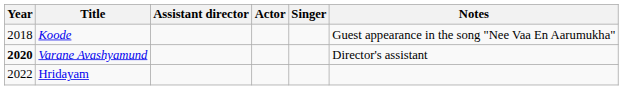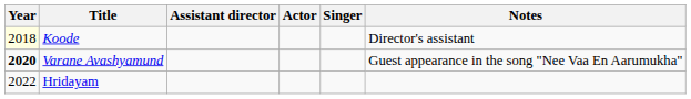Koode | Year: no background -> lightyellow background
Koode | Notes: Guest appearance in the song "Nee Vaa En Aarumukha" -> Director's assistant
Varane Avashyamund | Notes: Director's assistant -> Guest appearance in the song "Nee Vaa En Aarumukha"
